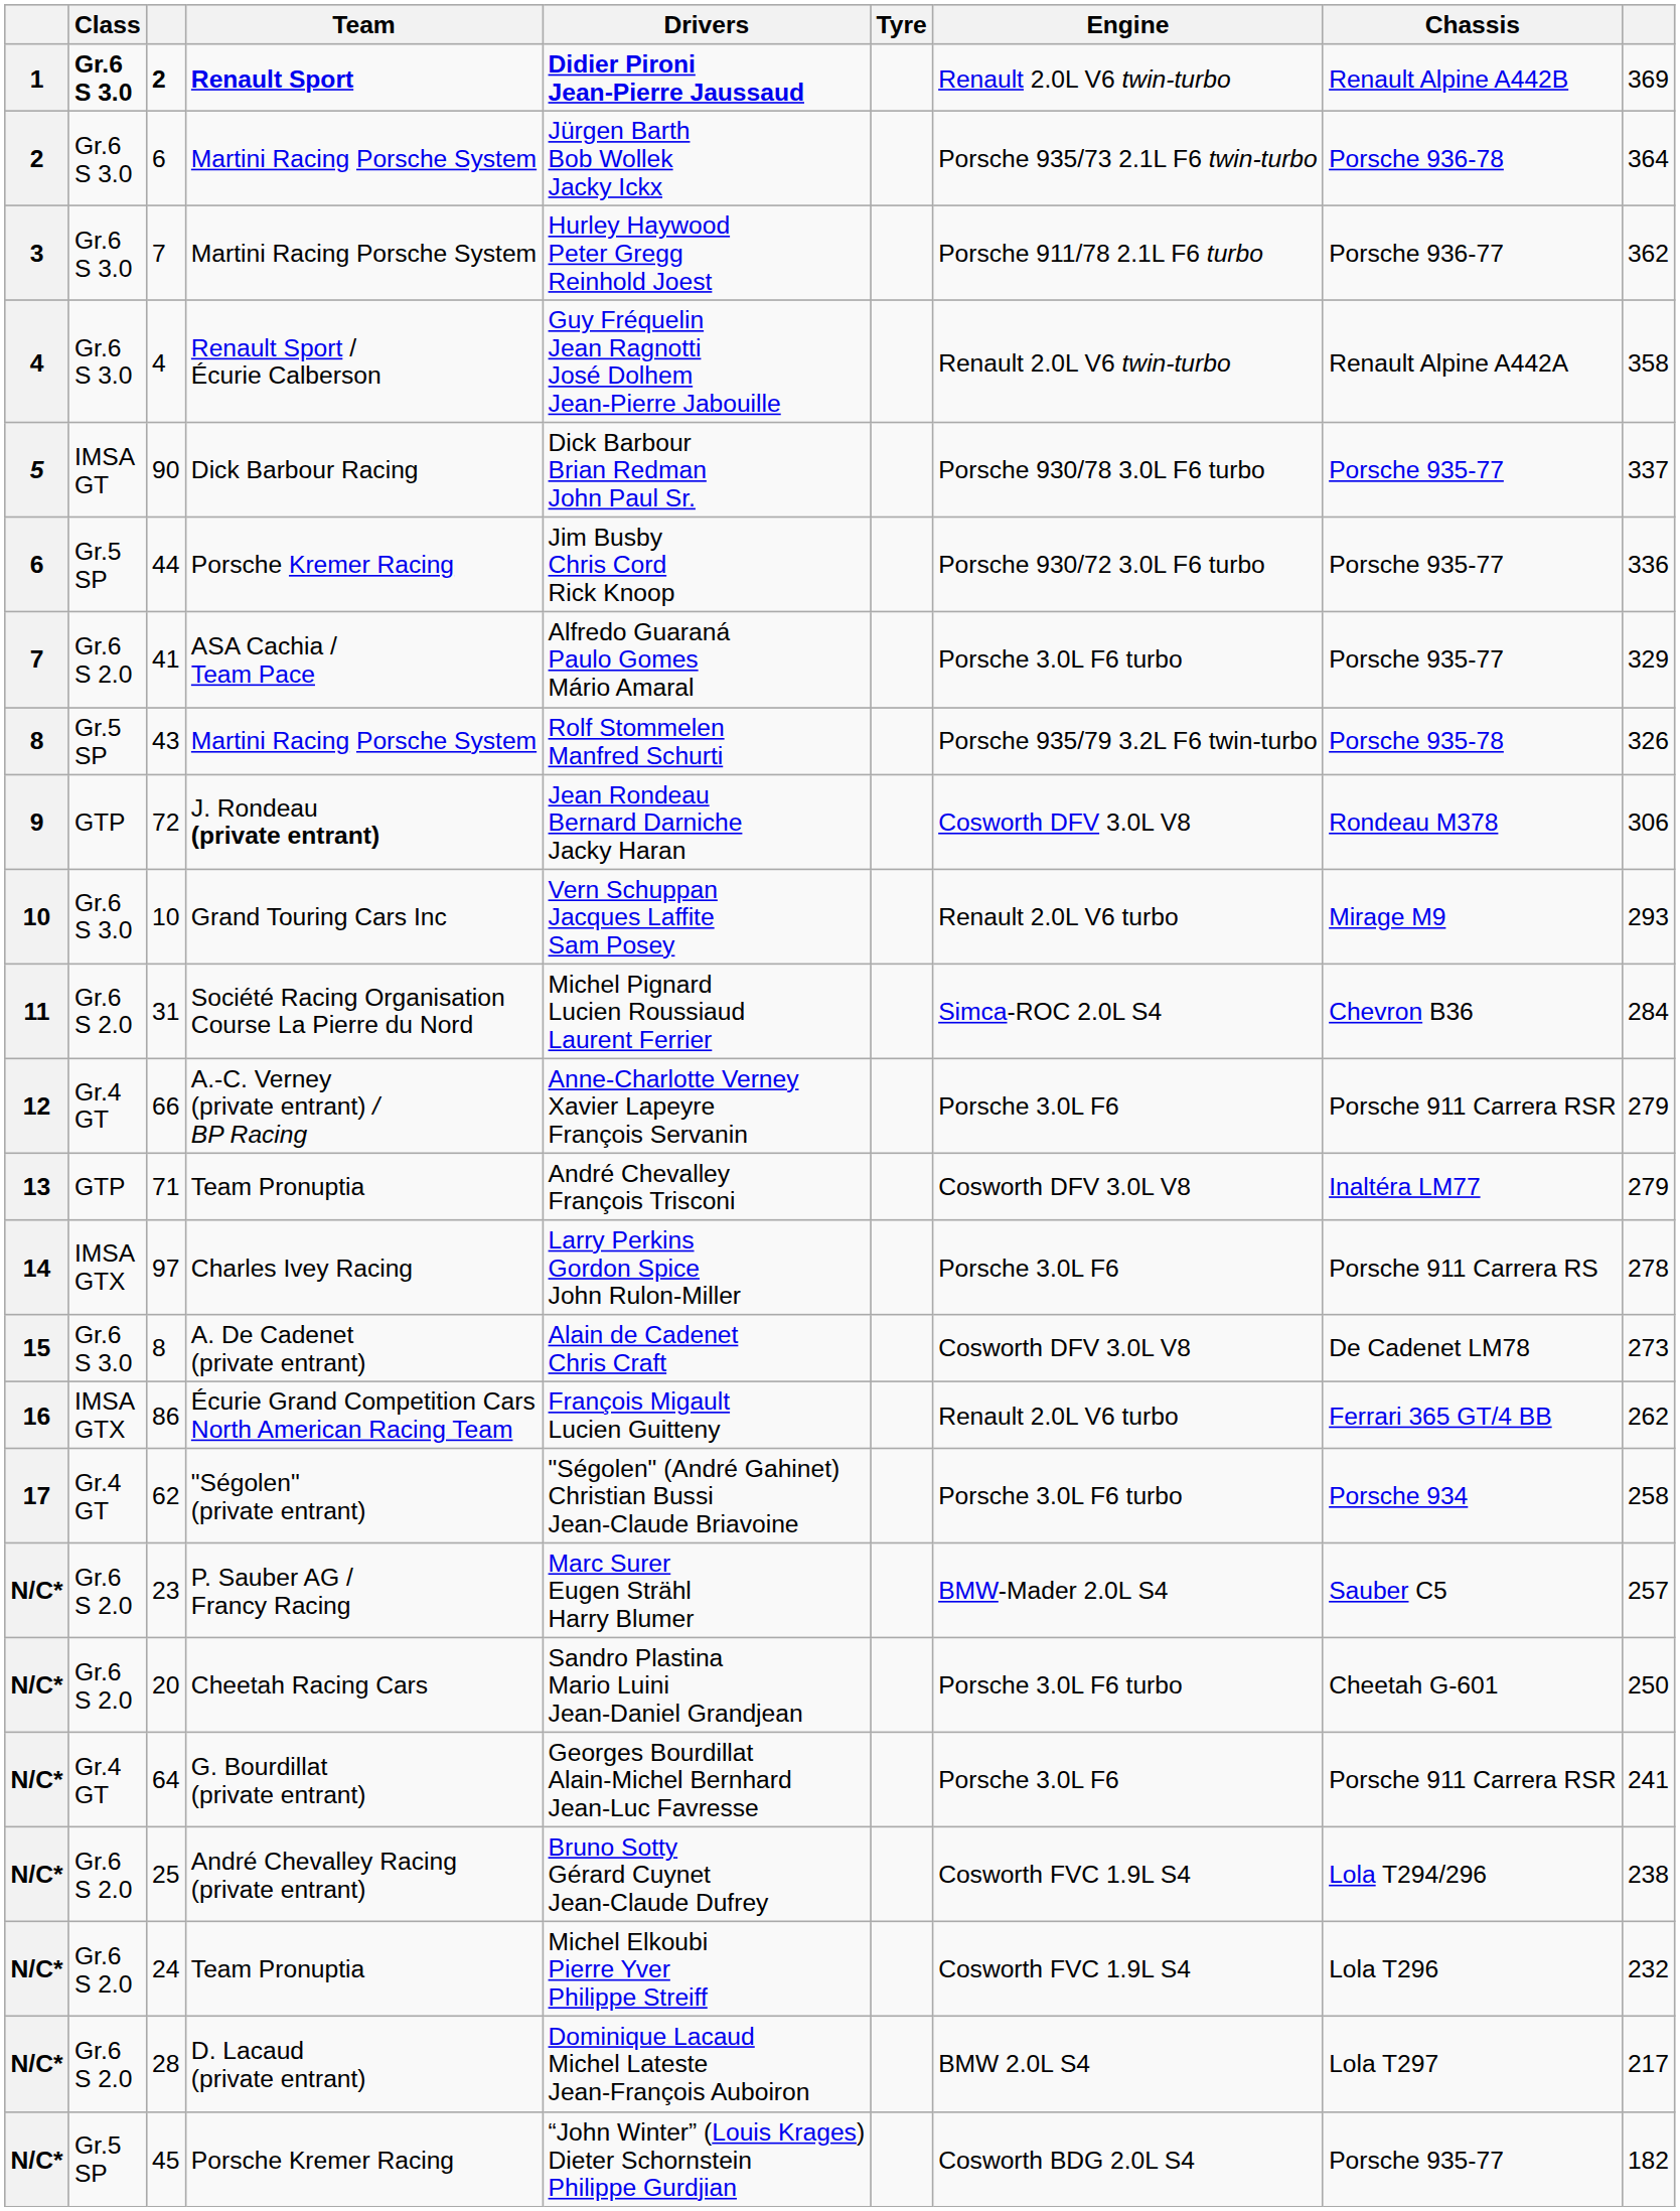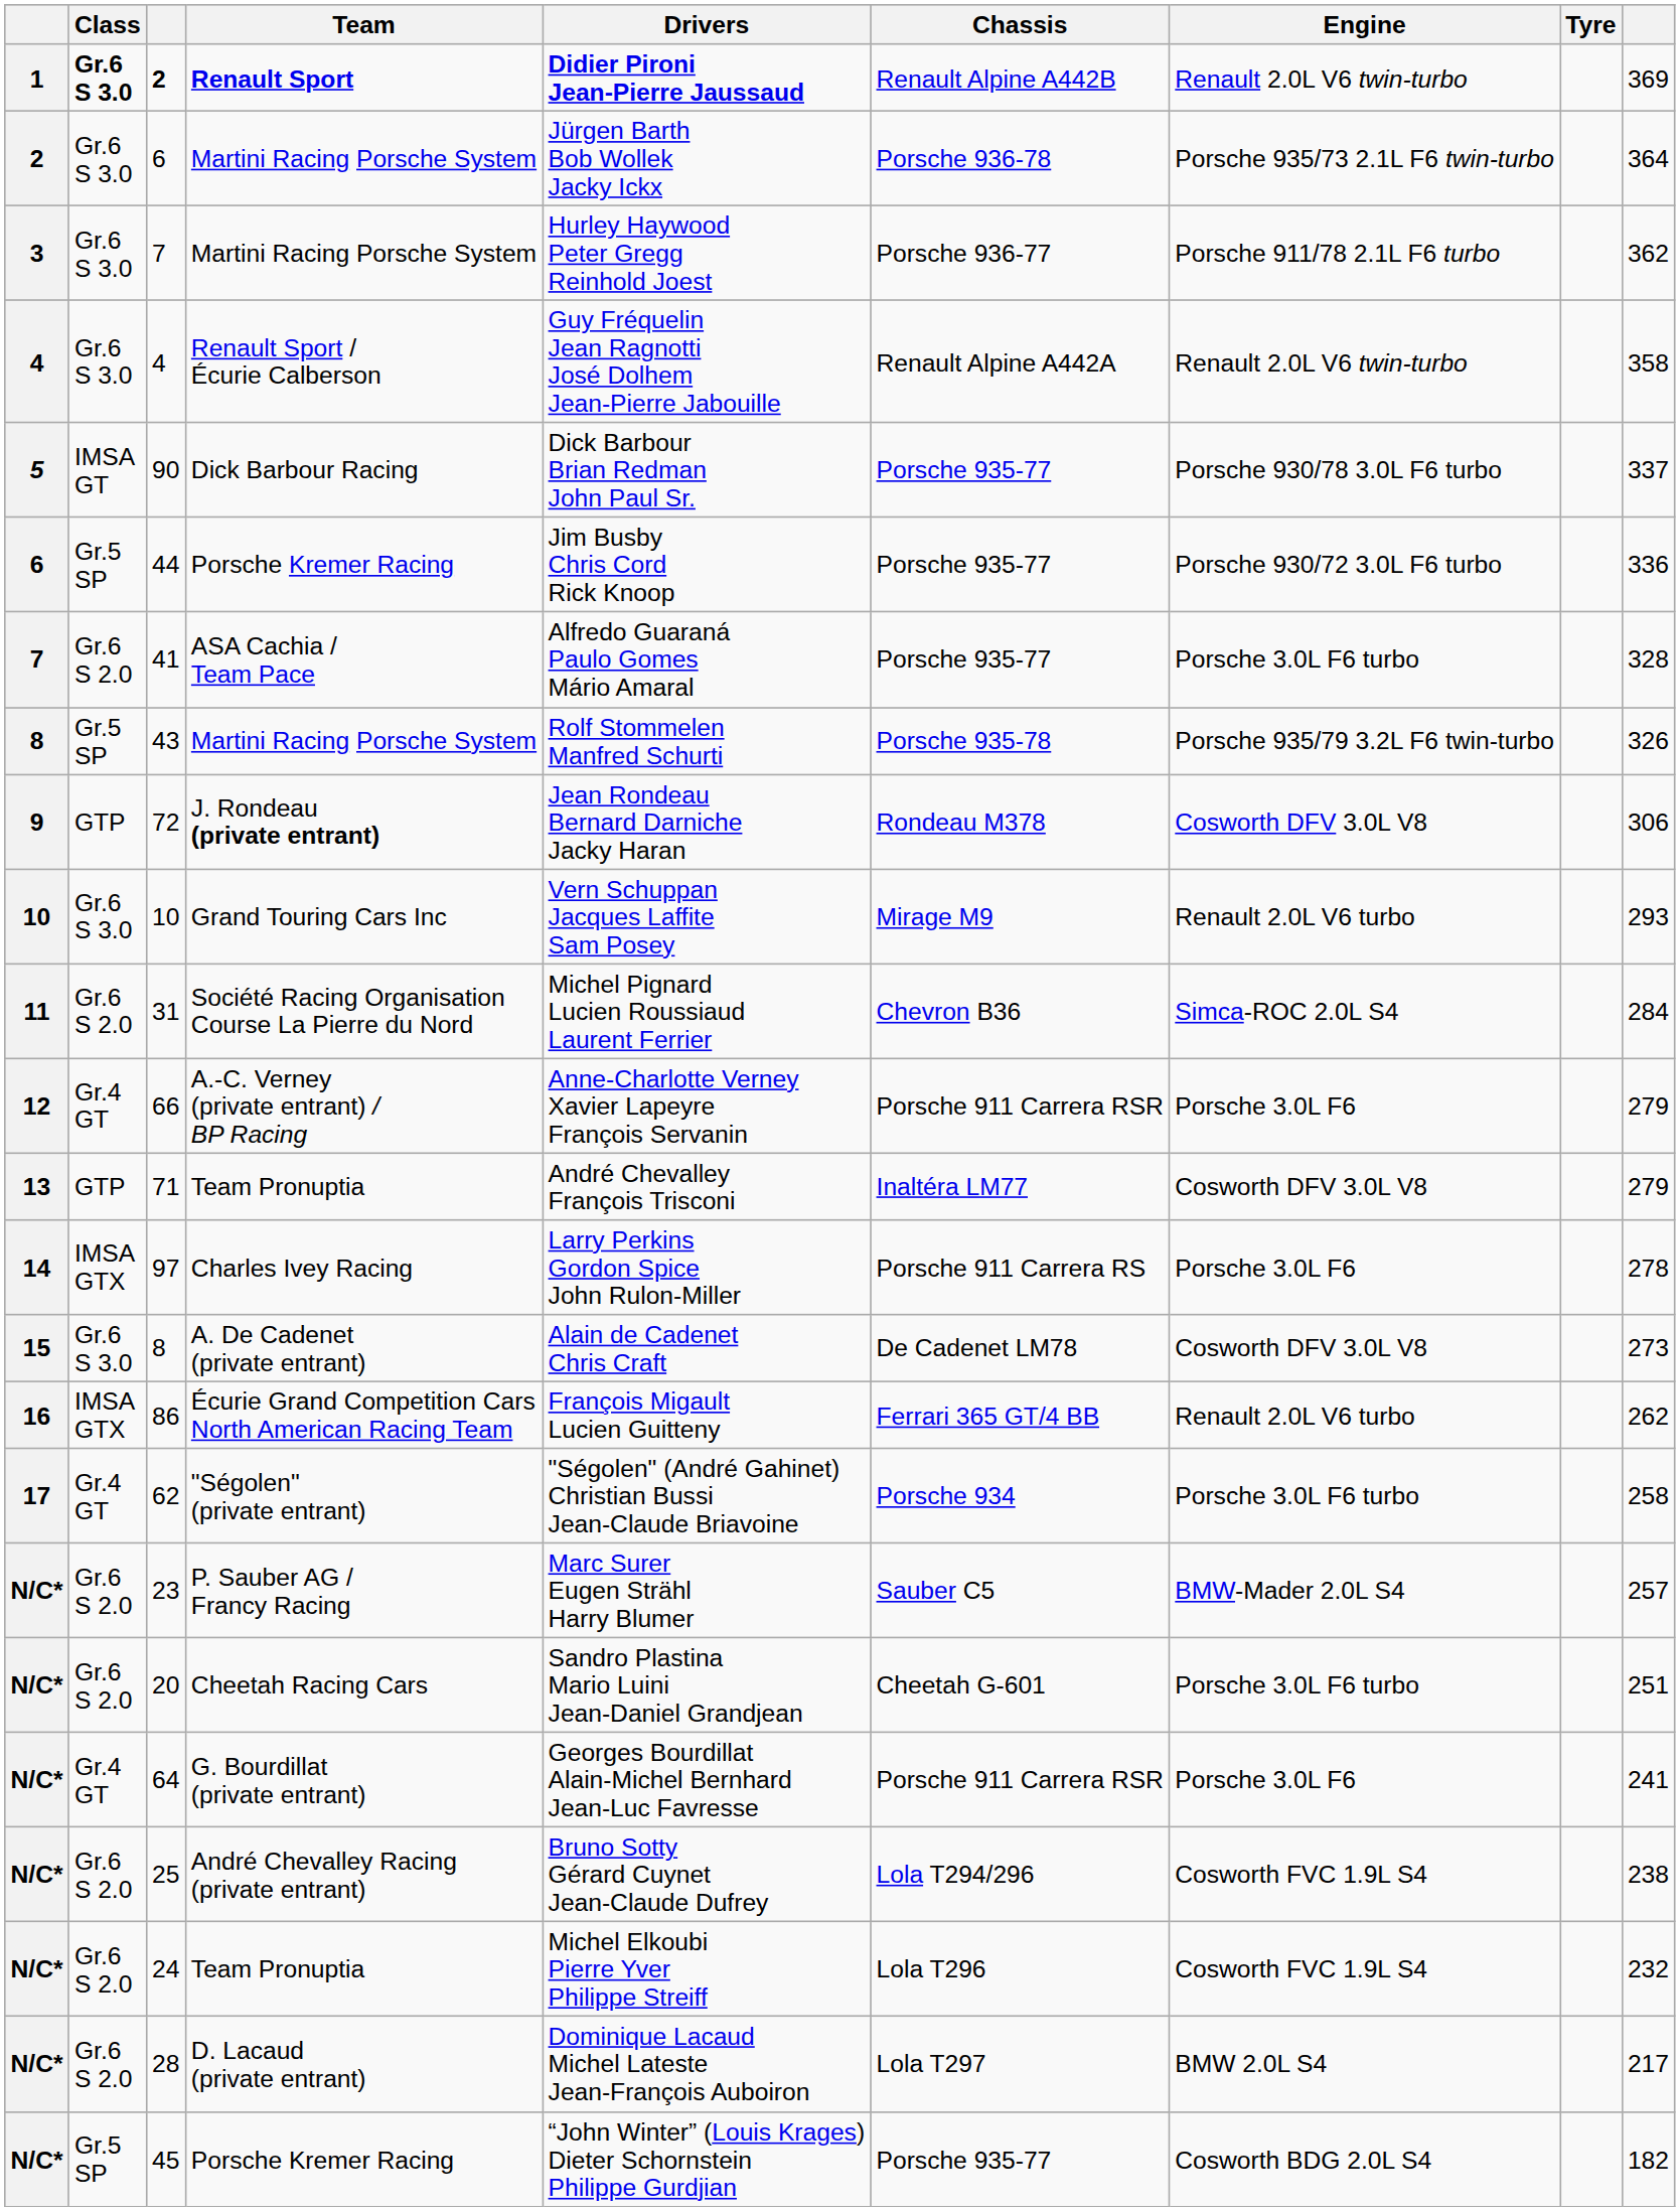columns swapped: Chassis <-> Tyre
41 | column 9: 329 -> 328
20 | column 9: 250 -> 251
